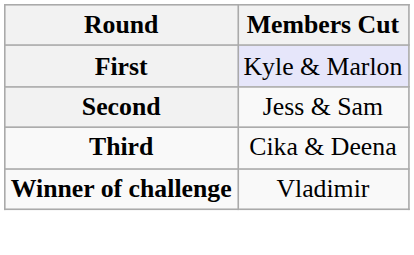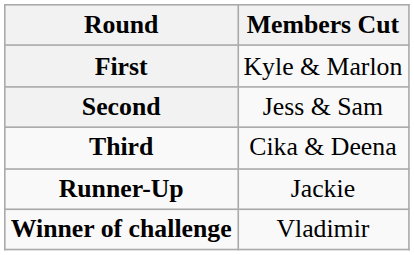First | Members Cut: lavender background -> no background
+ row: Runner-Up | Jackie
